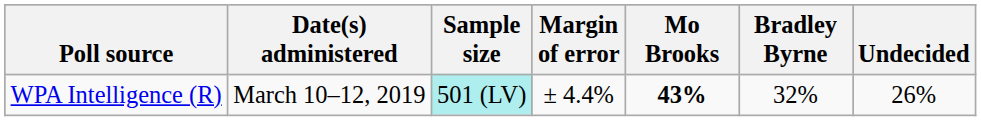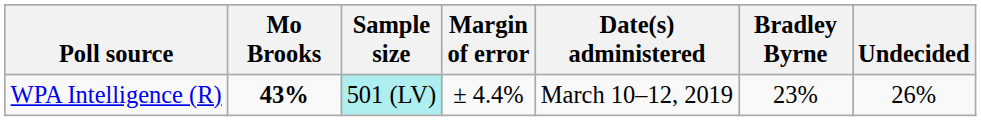columns swapped: Date(s) administered <-> Mo Brooks
WPA Intelligence (R) | Bradley Byrne: 32% -> 23%
